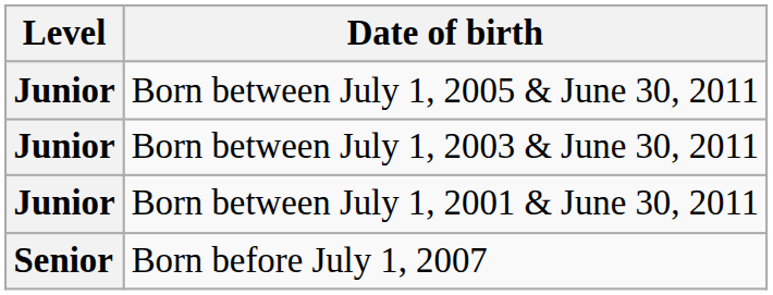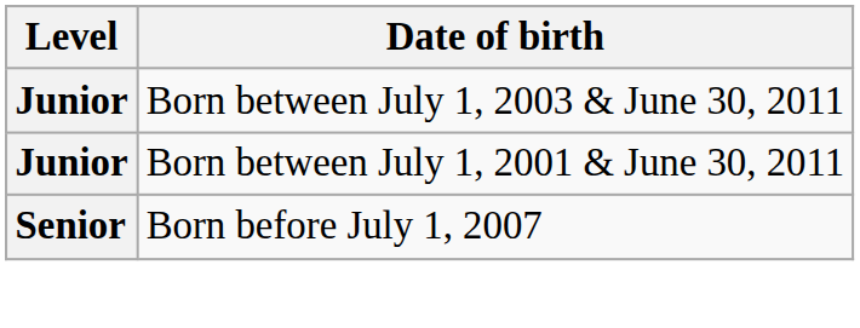- row: Junior | Born between July 1, 2005 & June 30, 2011
